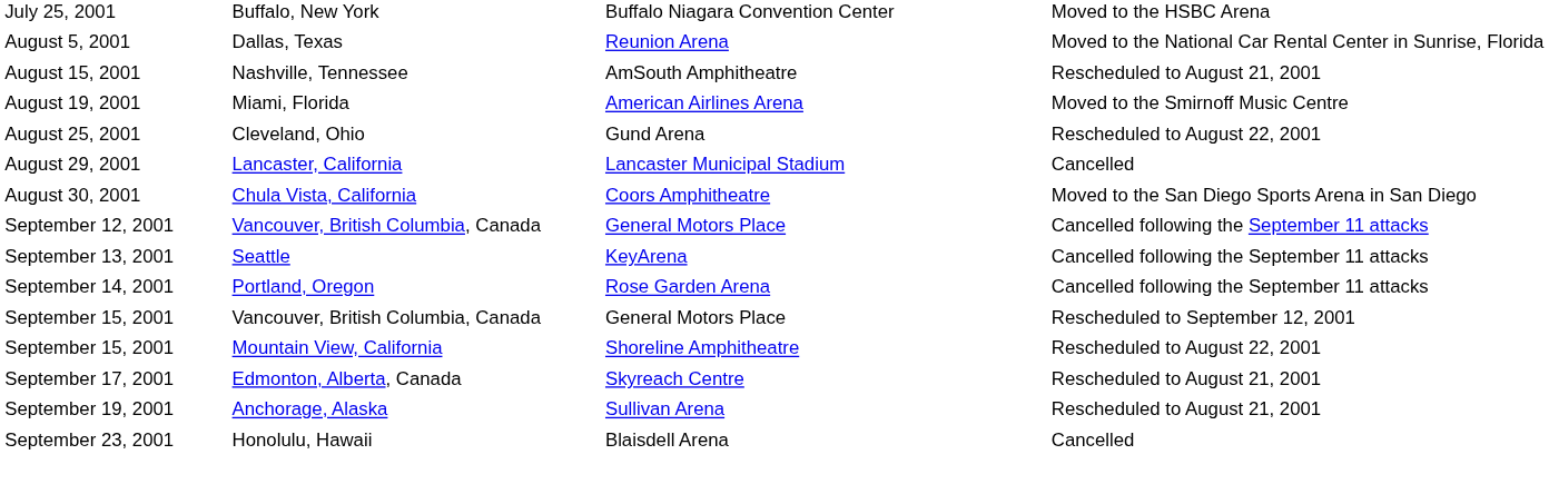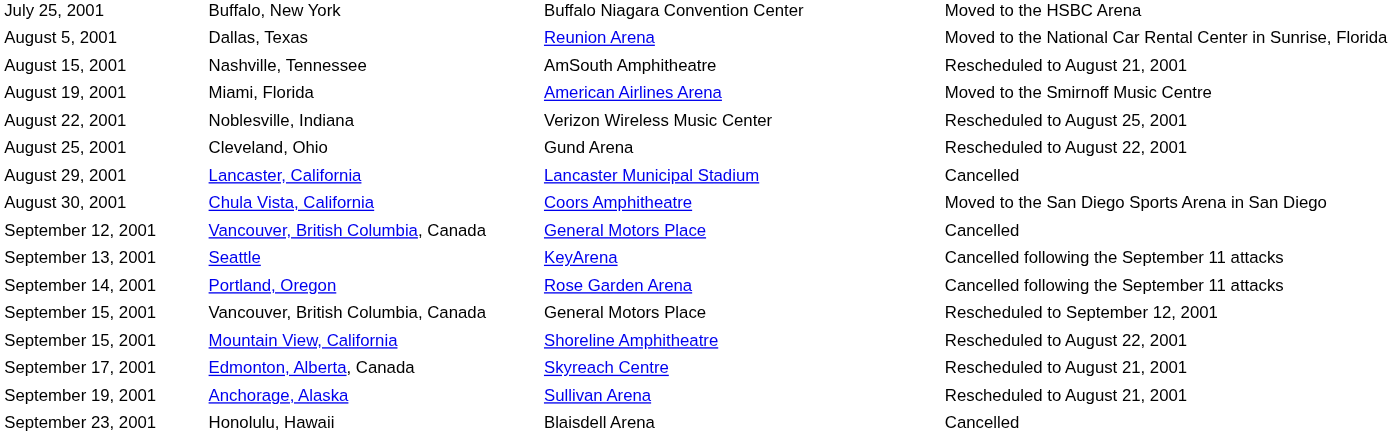+ row: August 22, 2001 | Noblesville, Indiana | Verizon Wireless Music Center | Rescheduled to August 25, 2001
September 12, 2001 | column 4: Cancelled following the September 11 attacks -> Cancelled
